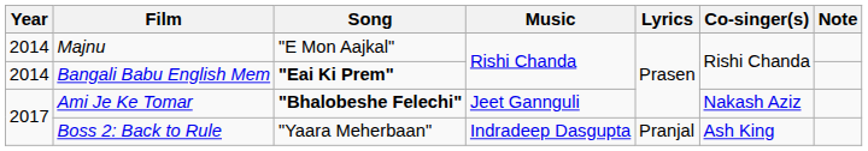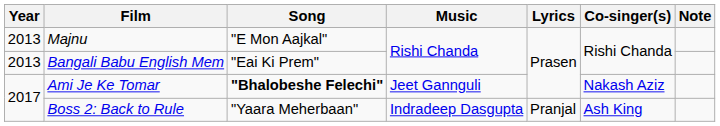Majnu | Year: 2014 -> 2013
Bangali Babu English Mem | Year: 2014 -> 2013
Bangali Babu English Mem | Song: bold -> normal
